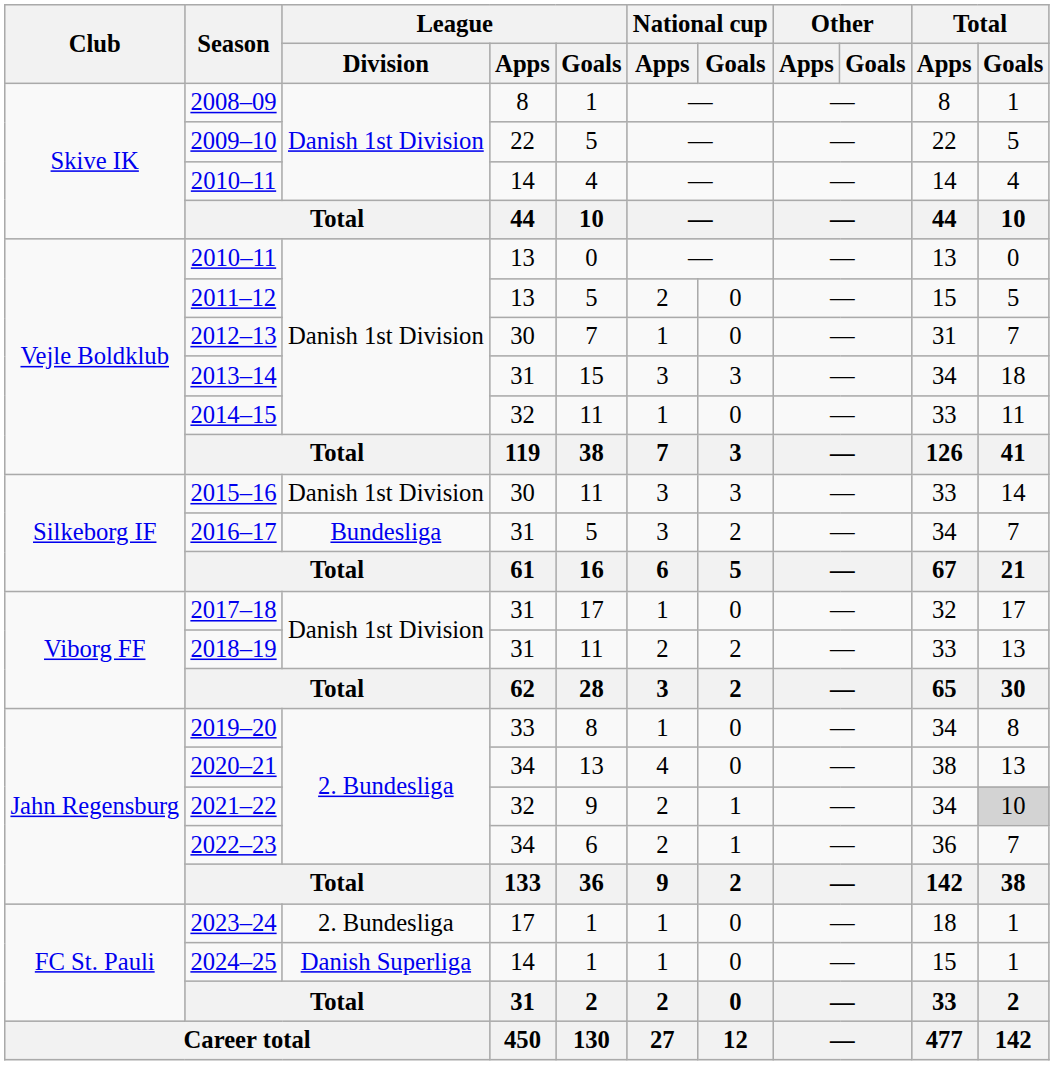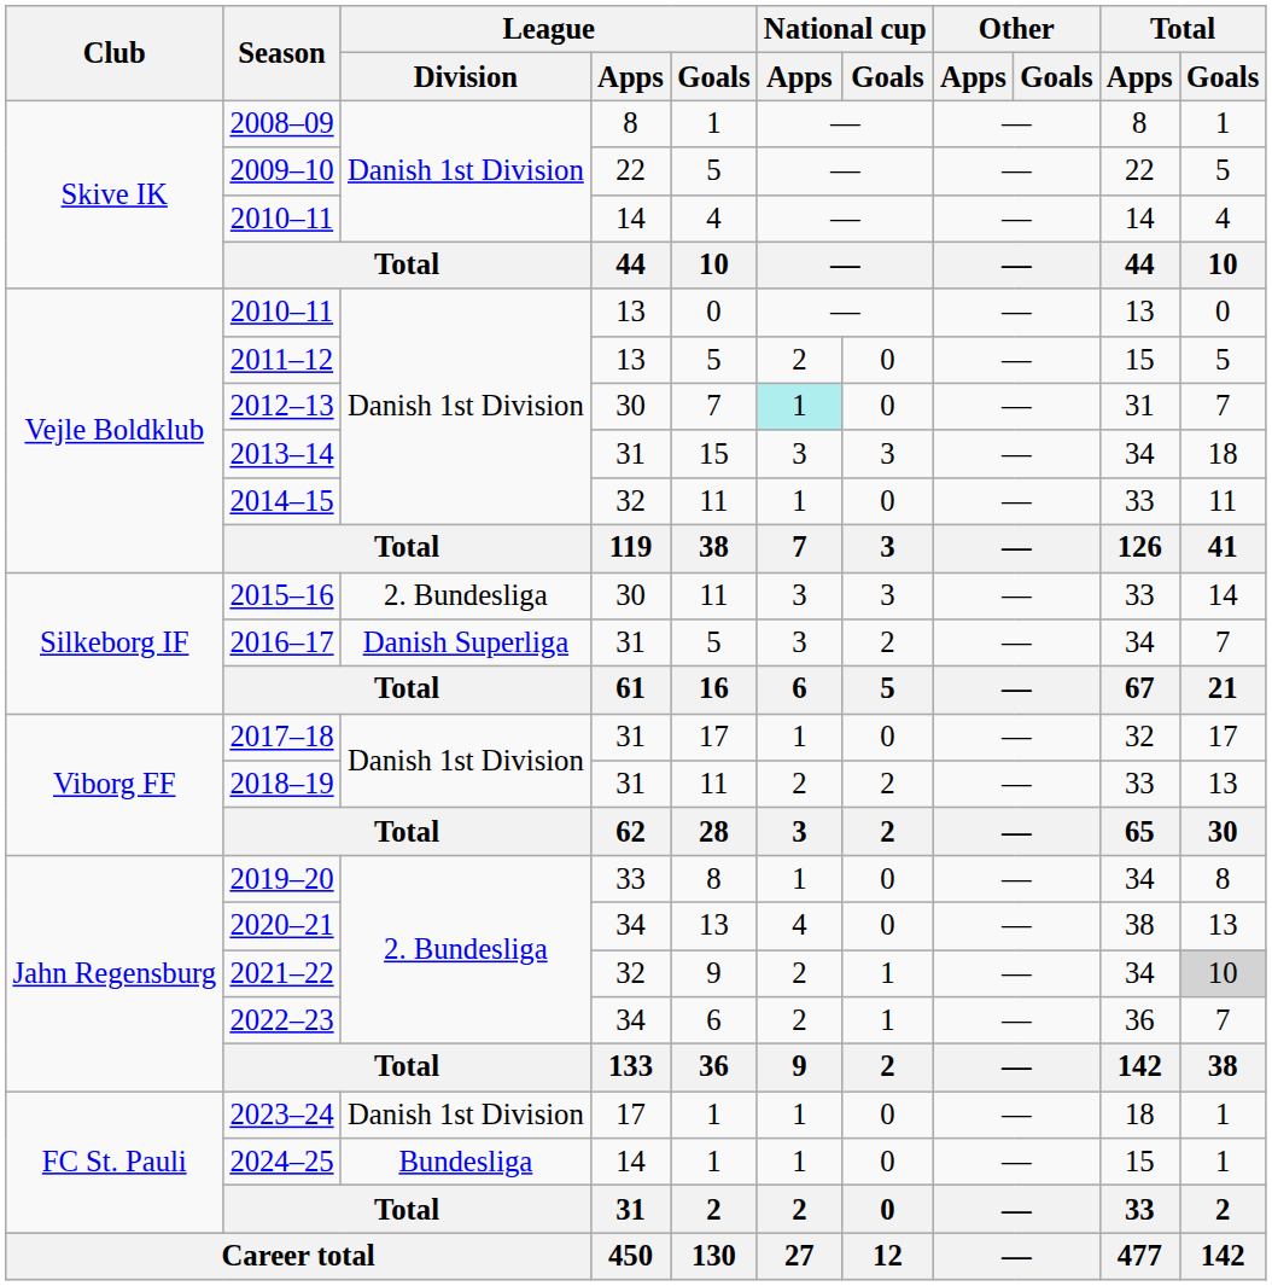2012–13 | National cup / Apps: no background -> paleturquoise background
2015–16 | League / Division: Danish 1st Division -> 2. Bundesliga
2016–17 | League / Division: Bundesliga -> Danish Superliga
2023–24 | League / Division: 2. Bundesliga -> Danish 1st Division
2024–25 | League / Division: Danish Superliga -> Bundesliga
